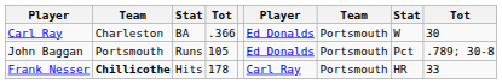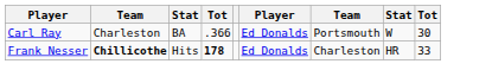- row: John Baggan | Portsmouth | Runs | 105 | Ed Donalds | Portsmouth | Pct | .789; 30-8
Frank Nesser | column 4: normal -> bold
Frank Nesser | column 6: Carl Ray -> Ed Donalds
Frank Nesser | column 7: Portsmouth -> Charleston
